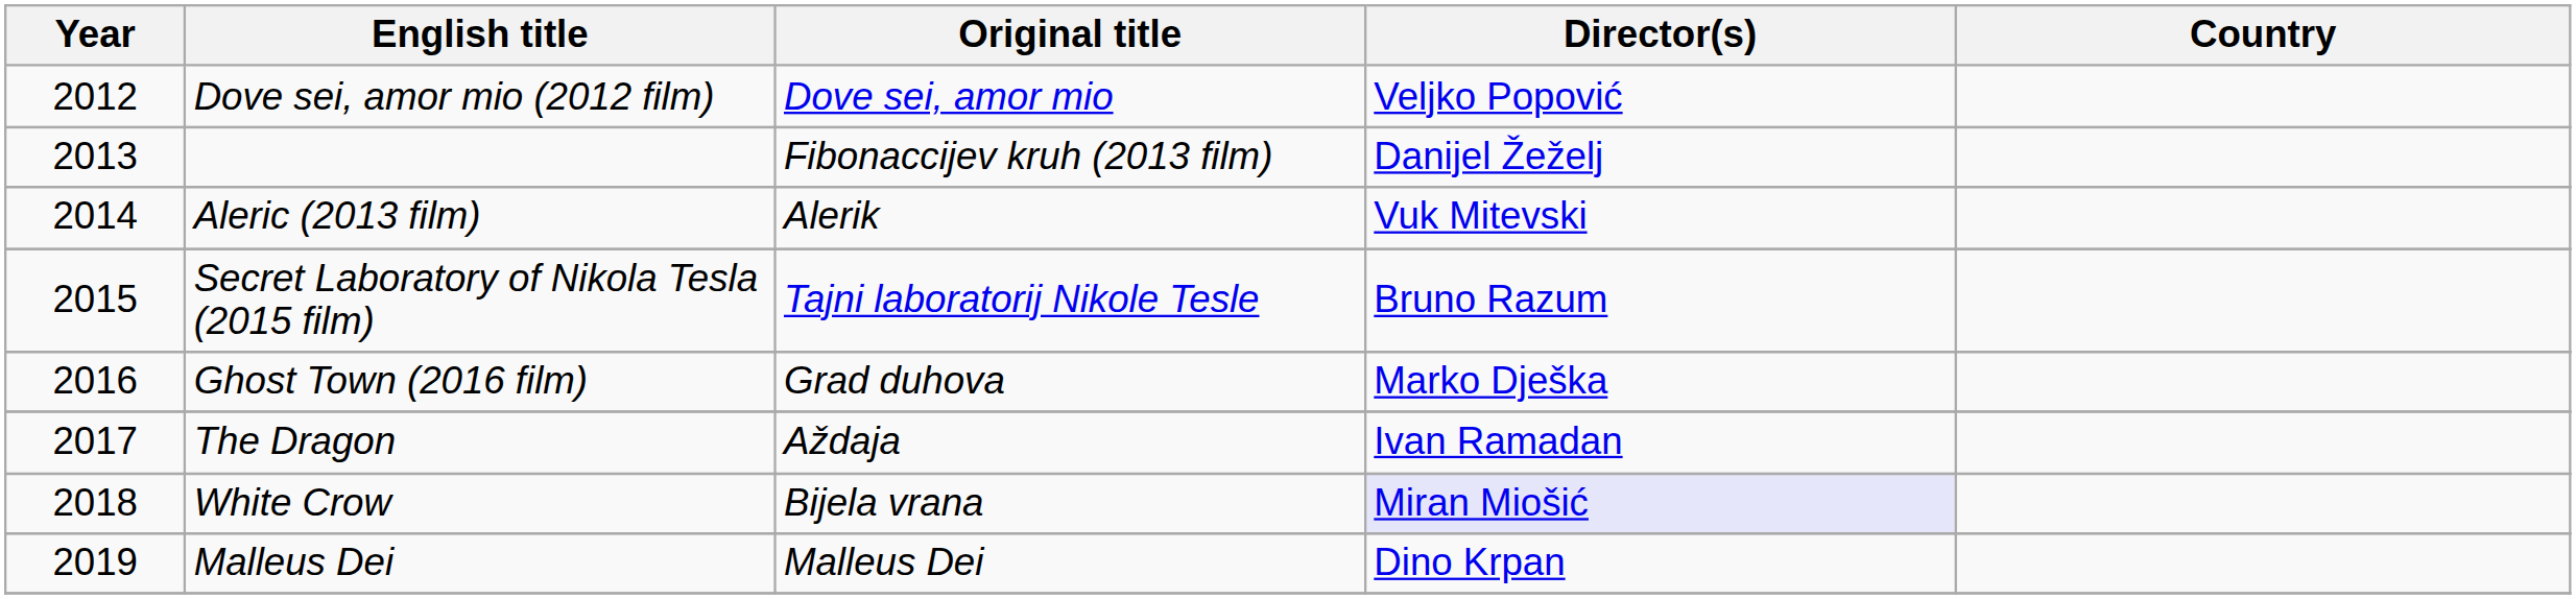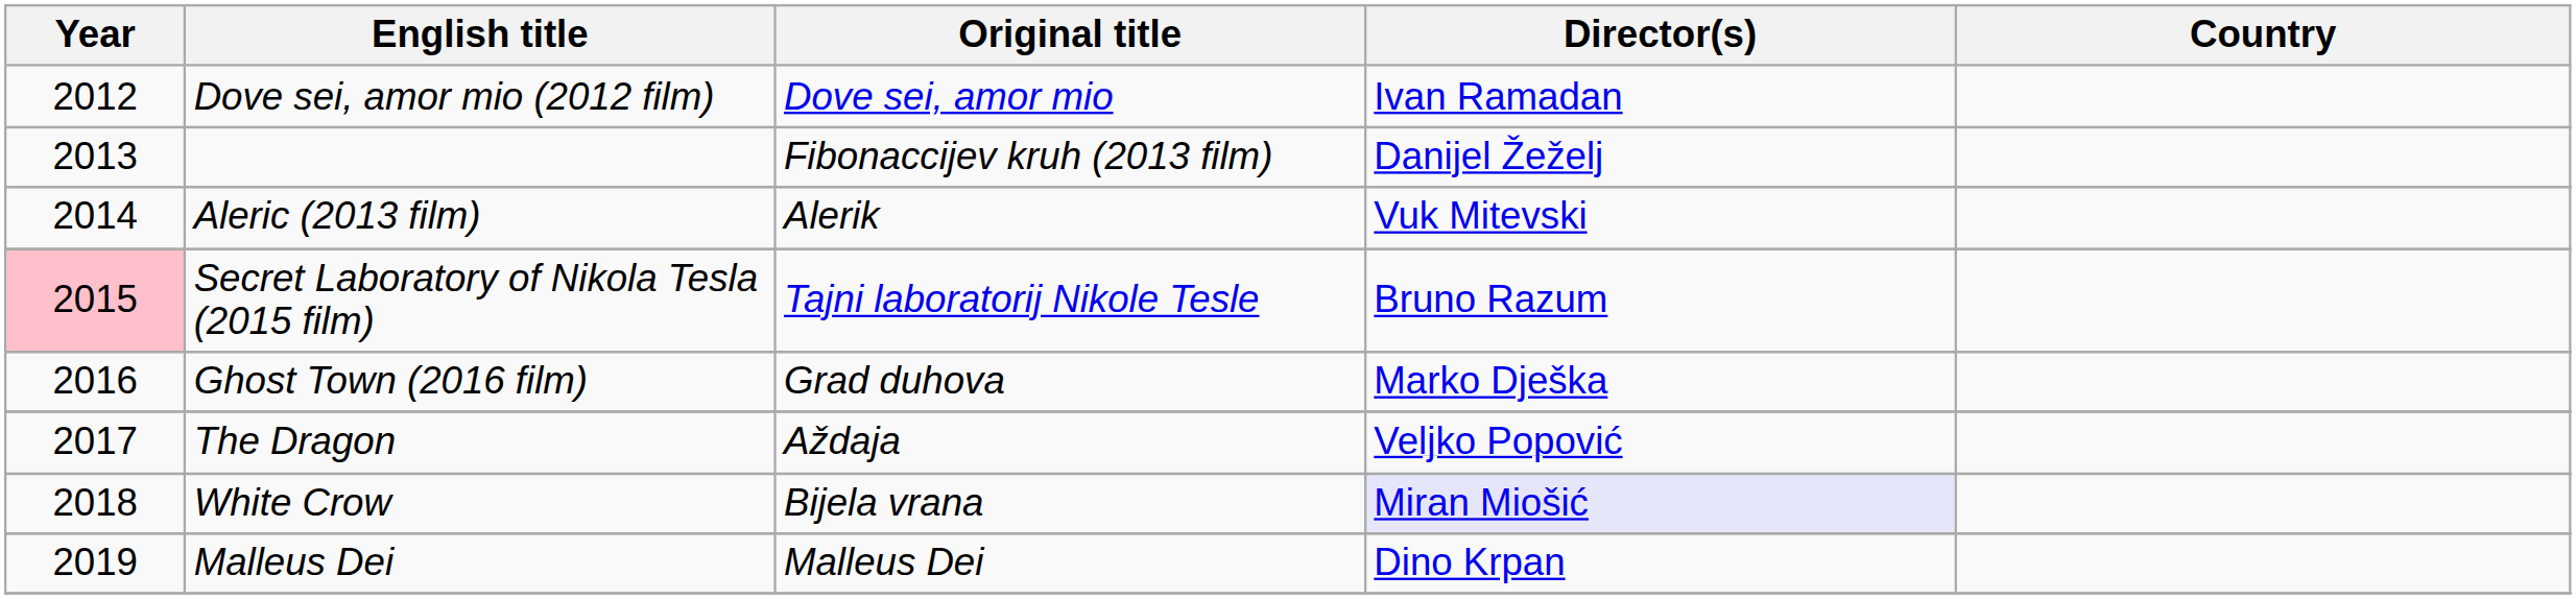Dove sei, amor mio (2012 film) | Director(s): Veljko Popović -> Ivan Ramadan
Secret Laboratory of Nikola Tesla (2015 film) | Year: no background -> pink background
The Dragon | Director(s): Ivan Ramadan -> Veljko Popović
